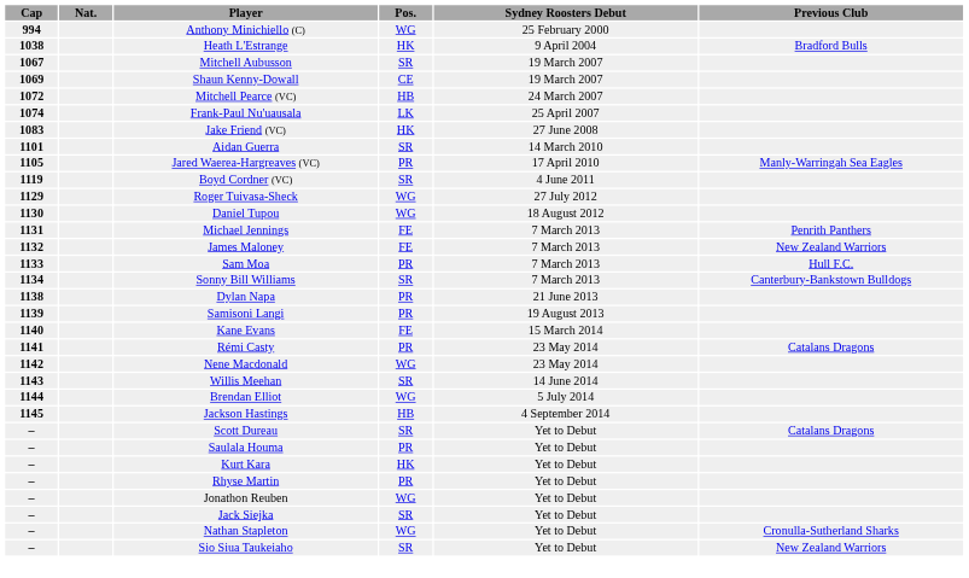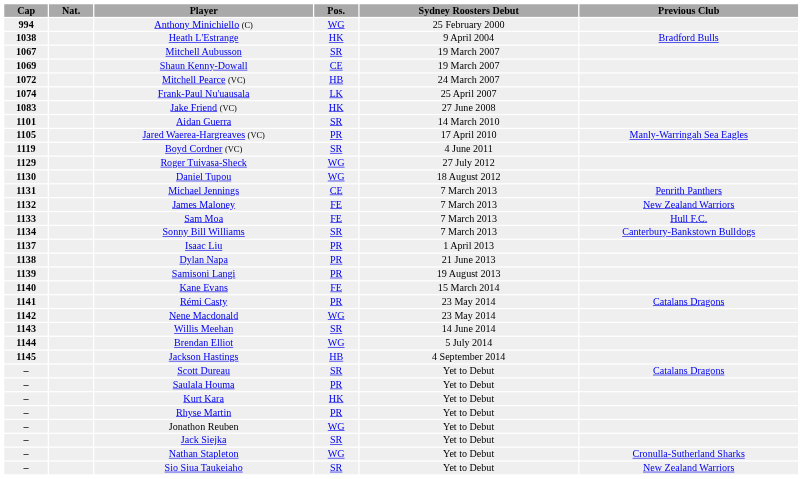Michael Jennings | Pos.: FE -> CE
Sam Moa | Pos.: PR -> FE
+ row: 1137 | Isaac Liu | PR | 1 April 2013
